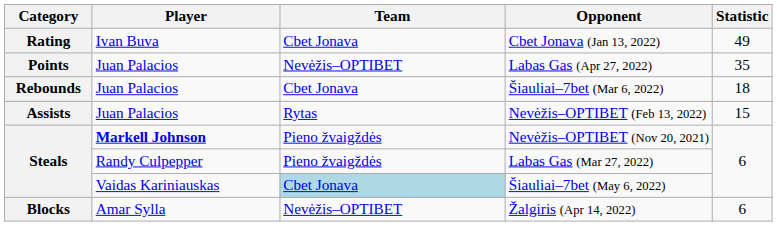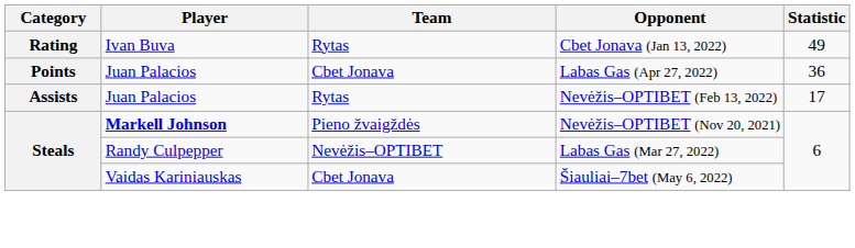Cbet Jonava (Jan 13, 2022) | Team: Cbet Jonava -> Rytas
Labas Gas (Apr 27, 2022) | Team: Nevėžis–OPTIBET -> Cbet Jonava
Labas Gas (Apr 27, 2022) | Statistic: 35 -> 36
- row: Rebounds | Juan Palacios | Cbet Jonava | Šiauliai–7bet (Mar 6, 2022) | 18
Nevėžis–OPTIBET (Feb 13, 2022) | Statistic: 15 -> 17
Labas Gas (Mar 27, 2022) | Team: Pieno žvaigždės -> Nevėžis–OPTIBET
Šiauliai–7bet (May 6, 2022) | Team: lightblue background -> no background
- row: Blocks | Amar Sylla | Nevėžis–OPTIBET | Žalgiris (Apr 14, 2022) | 6
